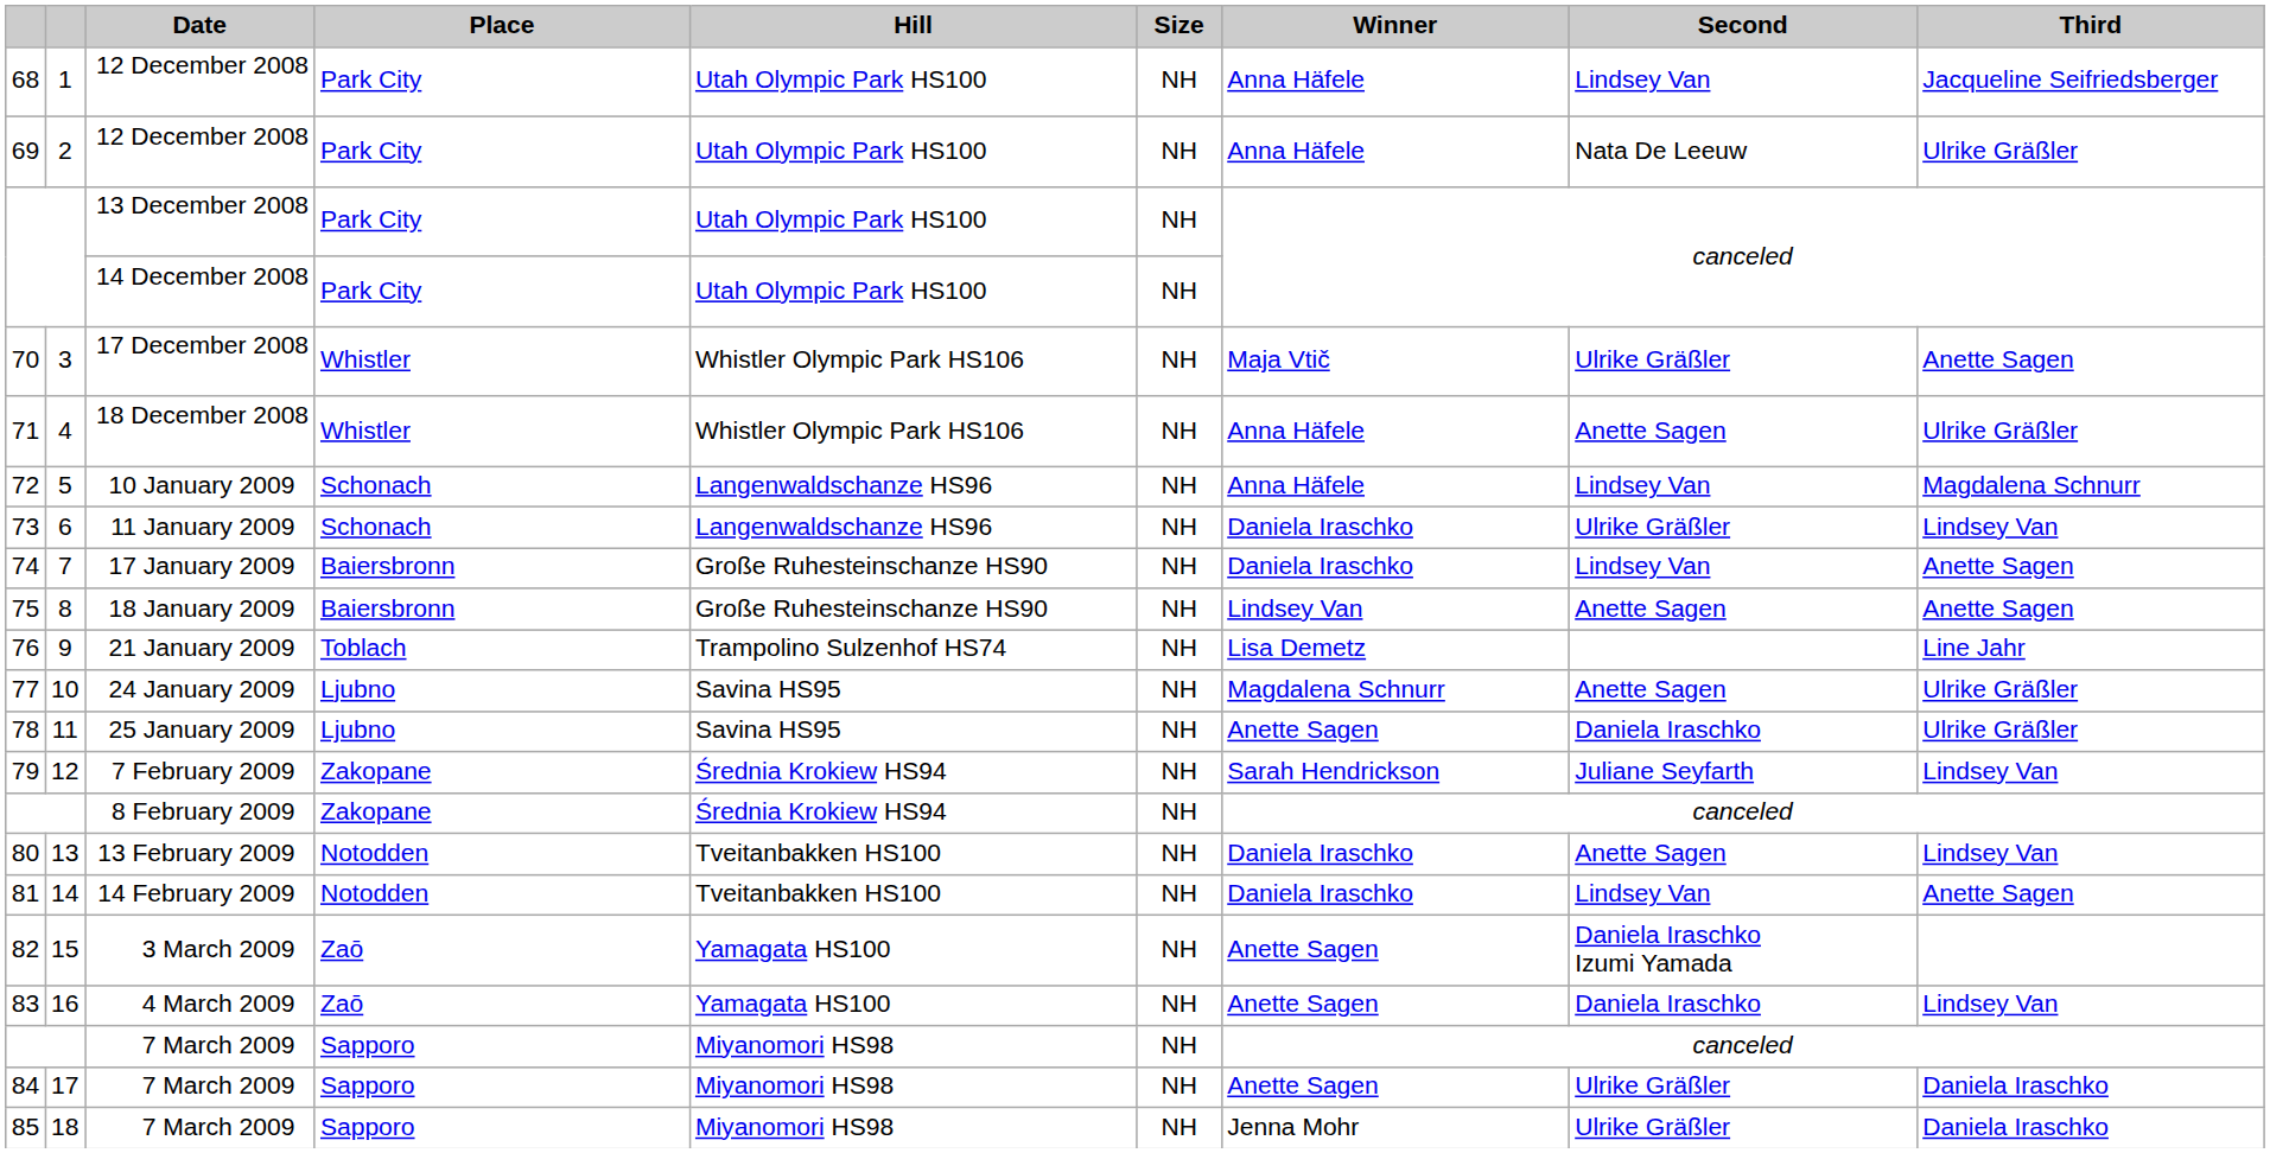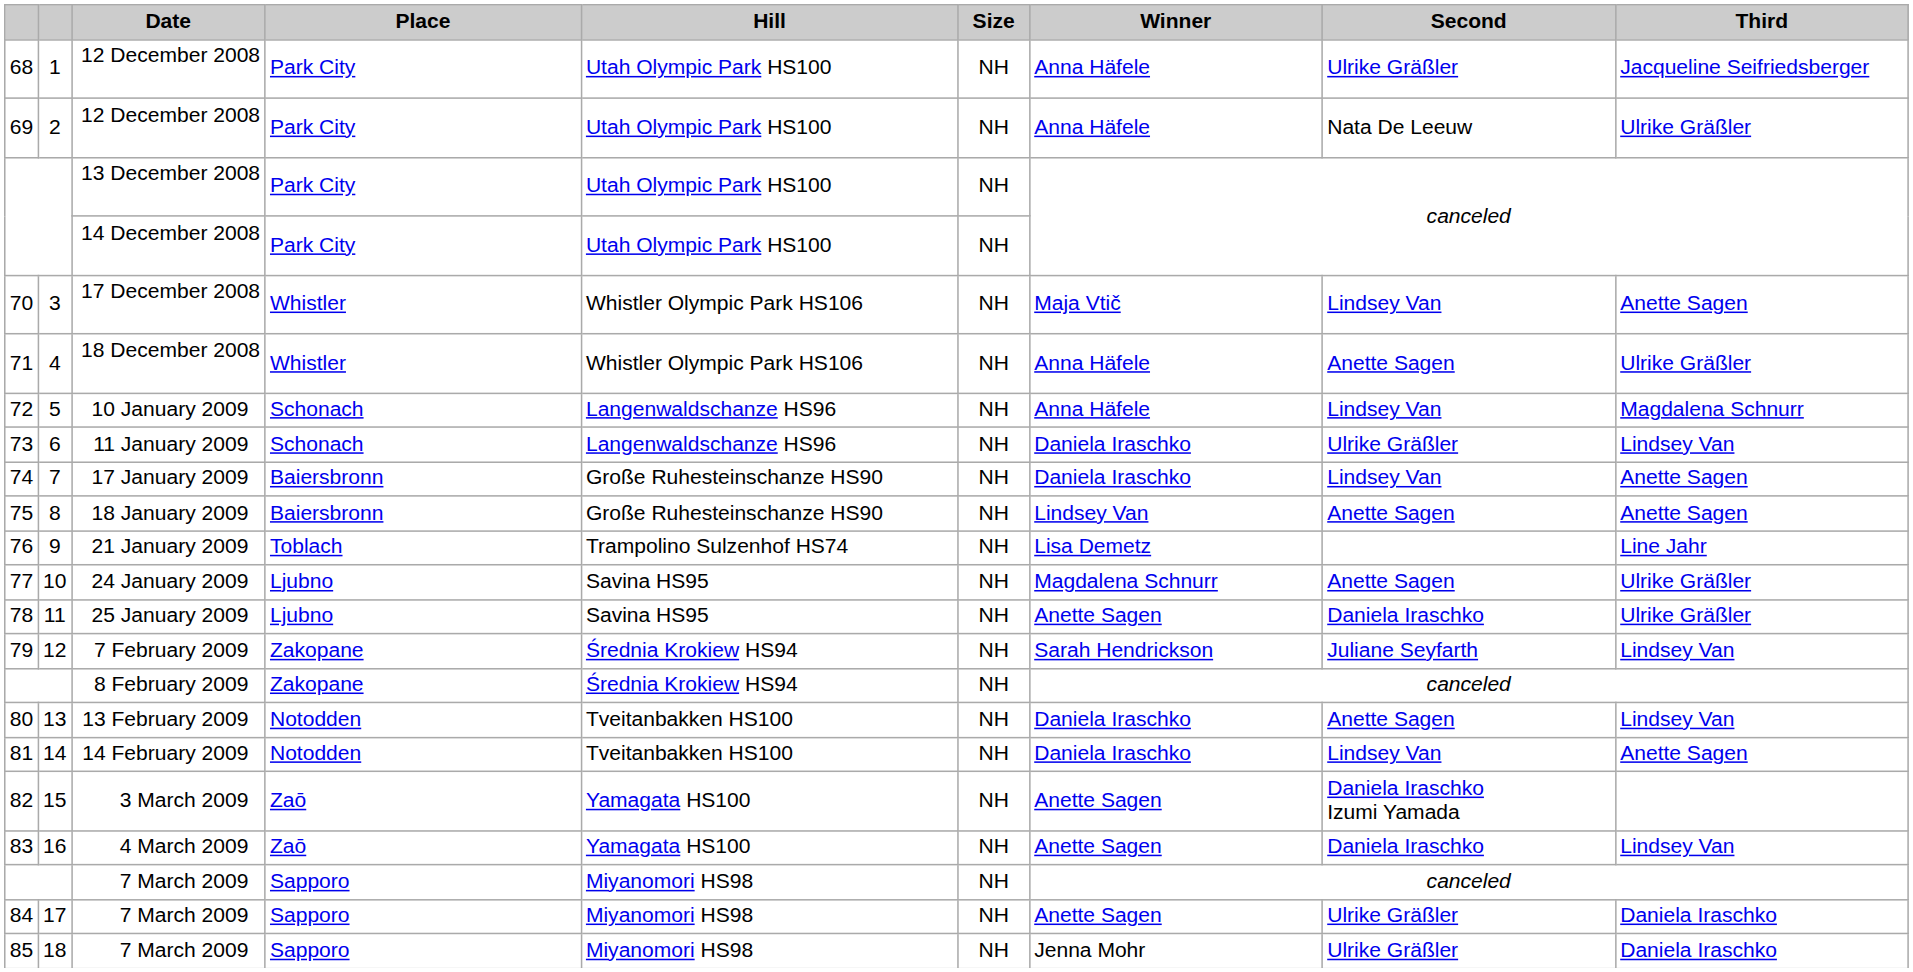68 | Second: Lindsey Van -> Ulrike Gräßler
70 | Second: Ulrike Gräßler -> Lindsey Van
